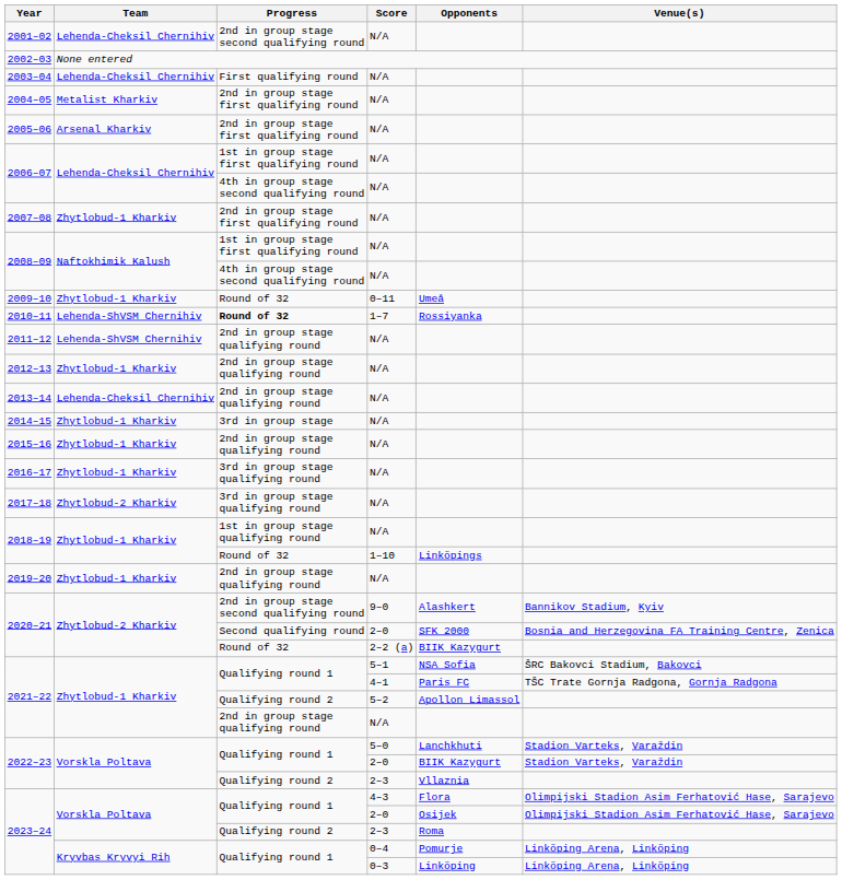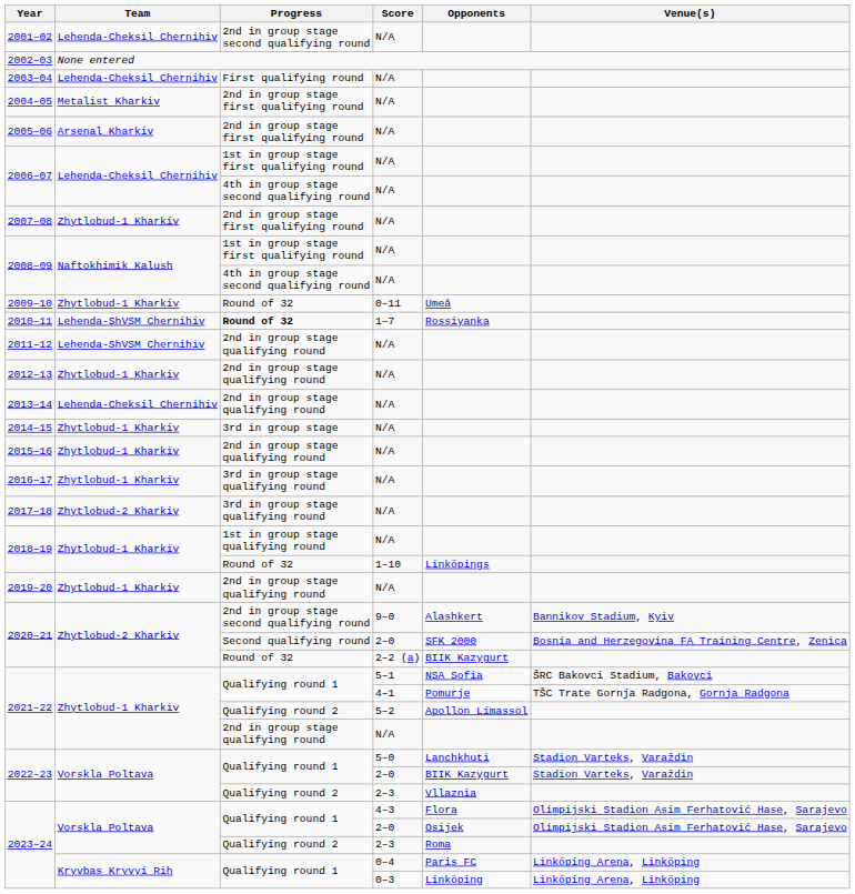2021–22 / 4–1 | Opponents: Paris FC -> Pomurje
2023–24 / 0–4 | Opponents: Pomurje -> Paris FC
